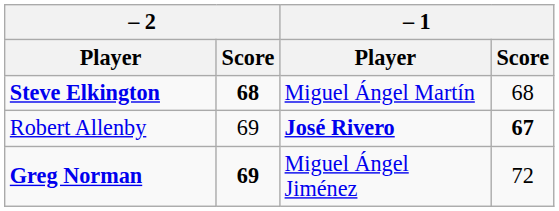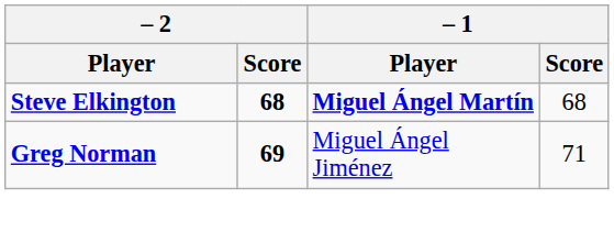Steve Elkington | – 1 / Player: normal -> bold
- row: Robert Allenby | 69 | José Rivero | 67
Greg Norman | – 1 / Score: 72 -> 71
